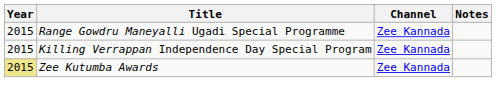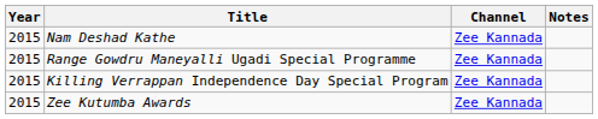+ row: 2015 | Nam Deshad Kathe | Zee Kannada
Zee Kutumba Awards | Year: khaki background -> no background
